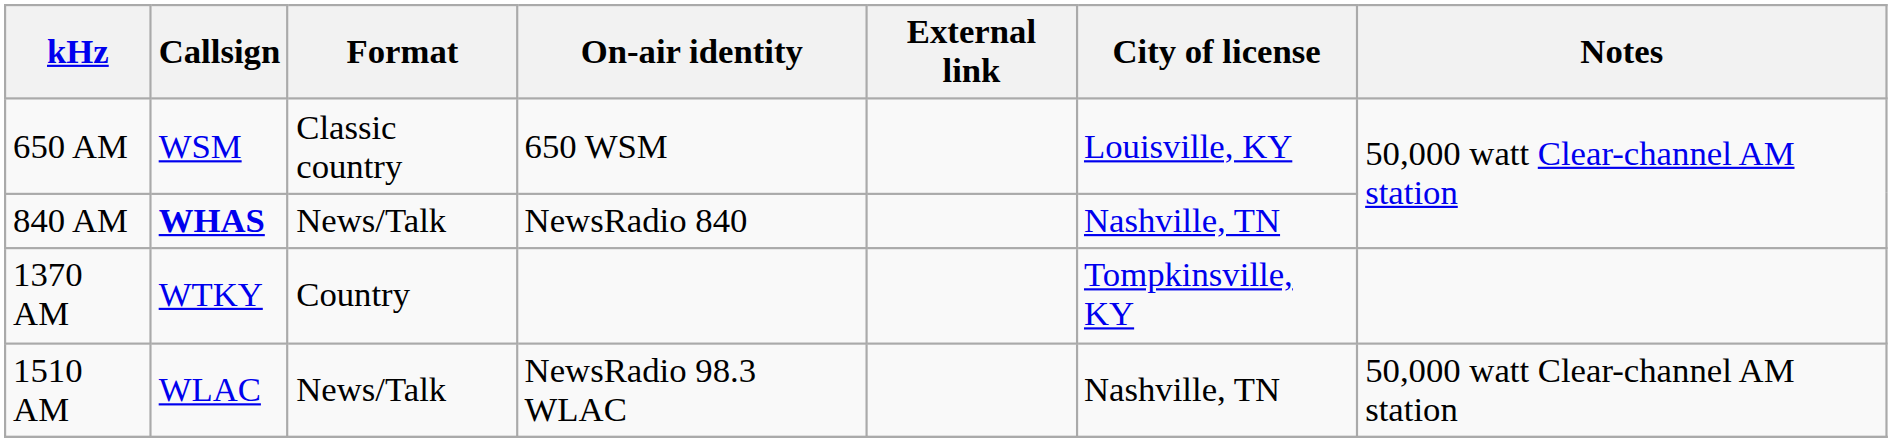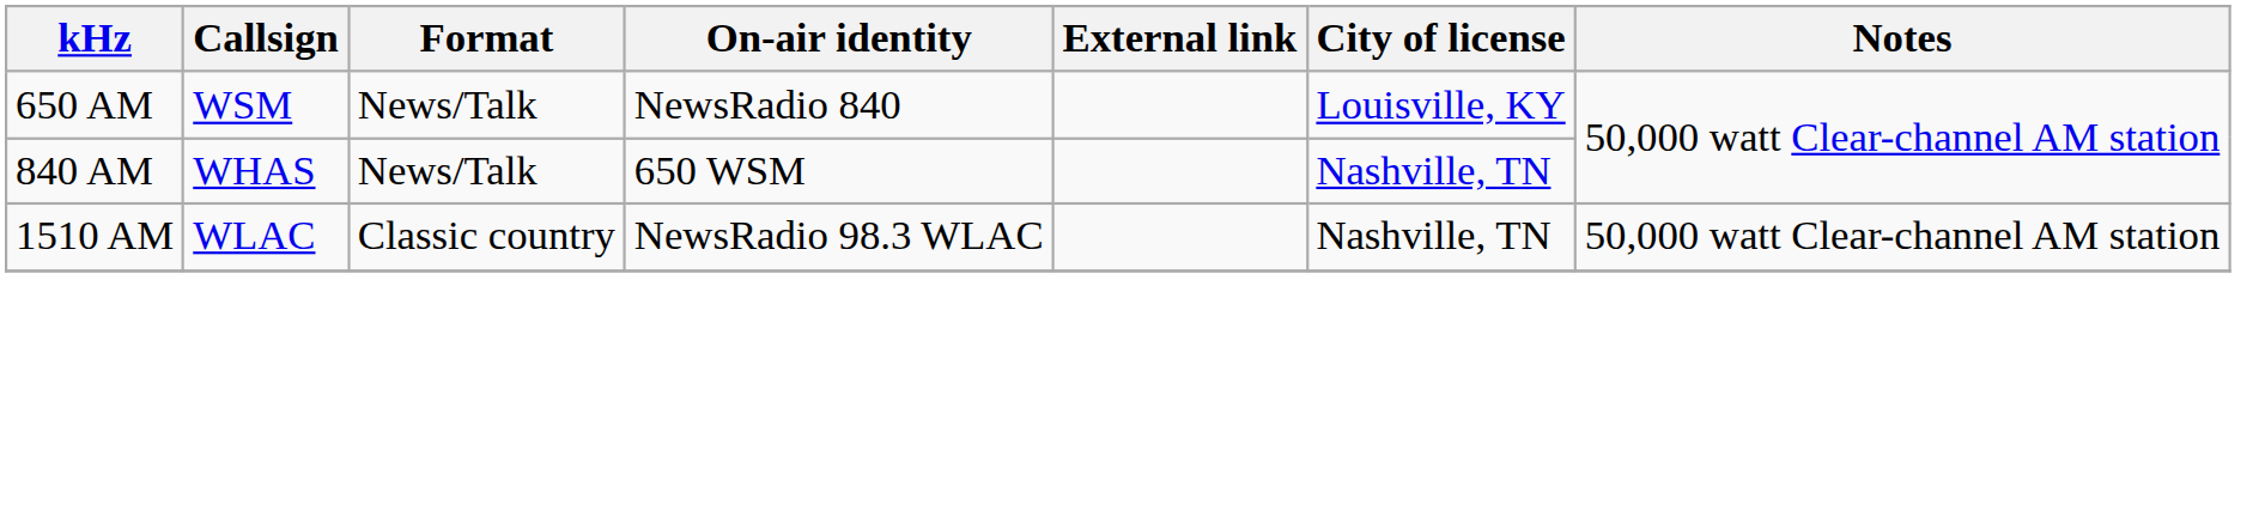650 AM | Format: Classic country -> News/Talk
650 AM | On-air identity: 650 WSM -> NewsRadio 840
840 AM | Callsign: bold -> normal
840 AM | On-air identity: NewsRadio 840 -> 650 WSM
- row: 1370 AM | WTKY | Country | Tompkinsville, KY
1510 AM | Format: News/Talk -> Classic country
